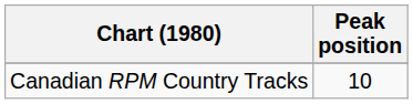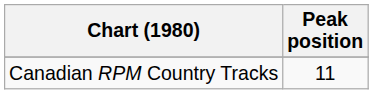Canadian RPM Country Tracks | Peak position: 10 -> 11
